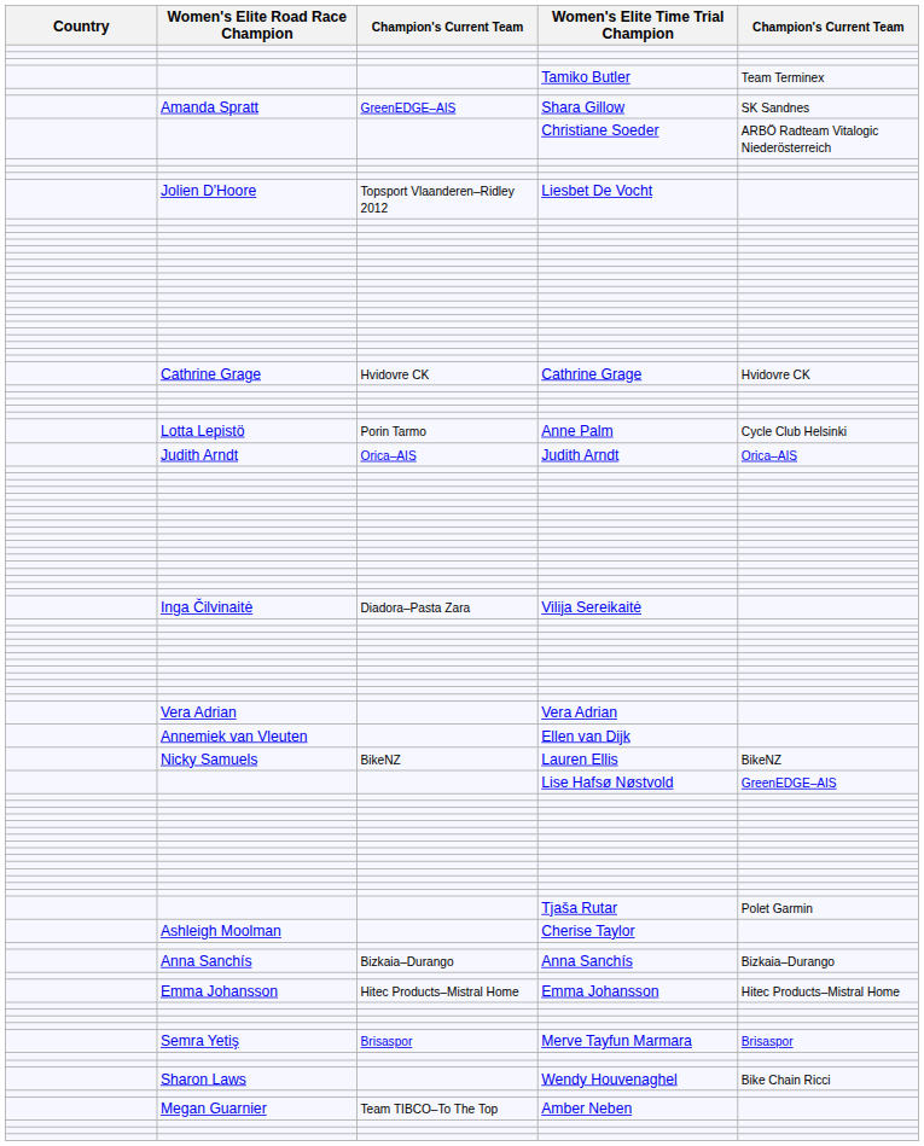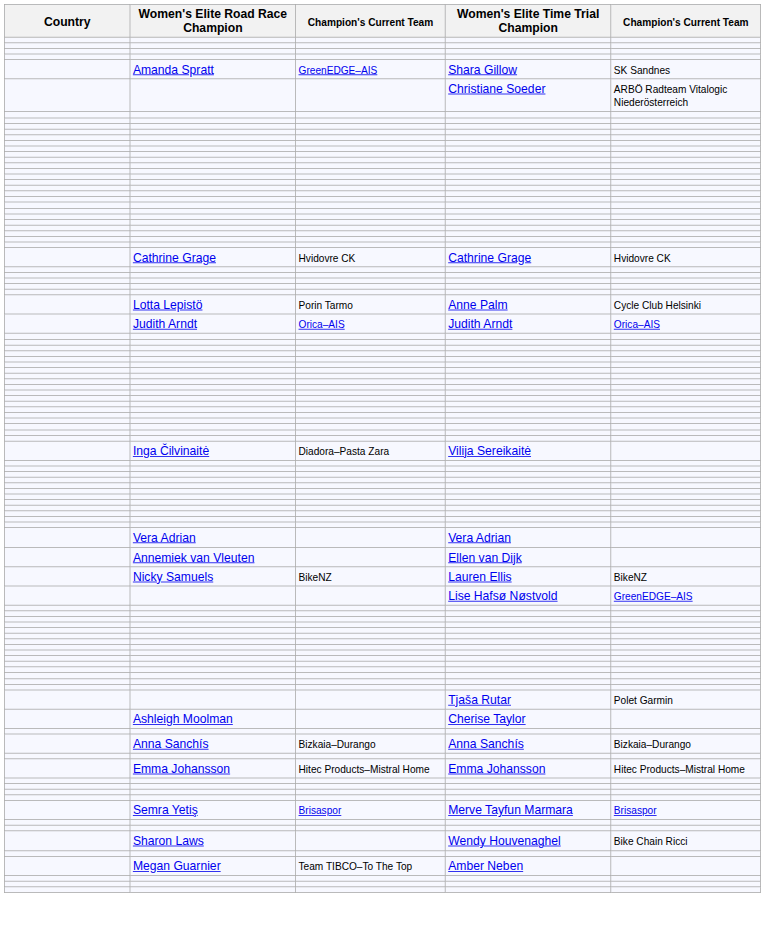- row: Tamiko Butler | Team Terminex
- row: Jolien D'Hoore | Topsport Vlaanderen–Ridley 2012 | Liesbet De Vocht
